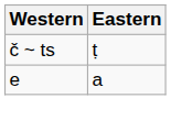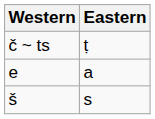+ row: š | s
